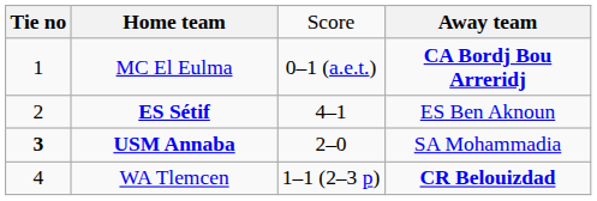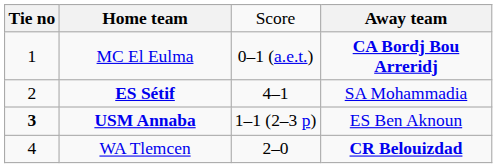ES Sétif | column 4: ES Ben Aknoun -> SA Mohammadia
USM Annaba | column 3: 2–0 -> 1–1 (2–3 p)
USM Annaba | column 4: SA Mohammadia -> ES Ben Aknoun
WA Tlemcen | column 3: 1–1 (2–3 p) -> 2–0
